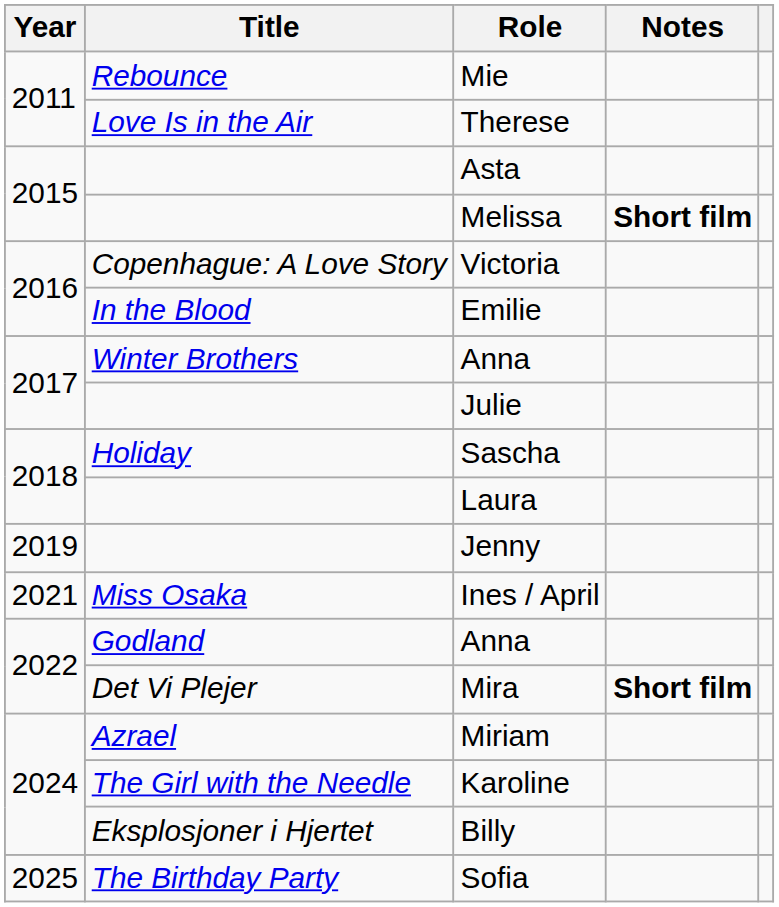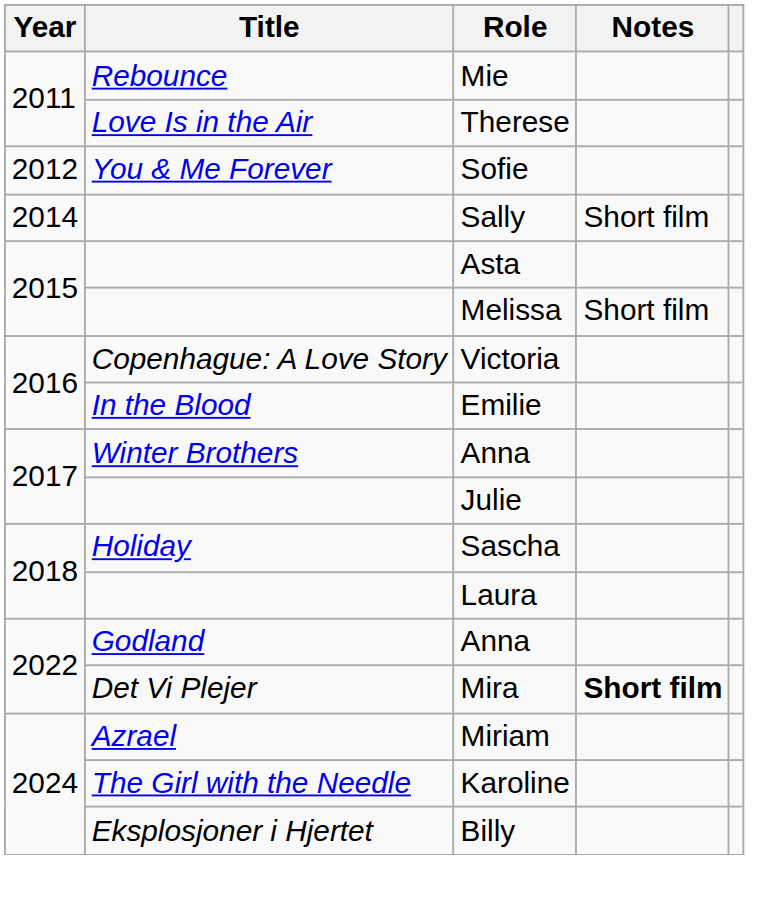+ row: 2012 | You & Me Forever | Sofie
+ row: 2014 | Sally | Short film
Melissa | Notes: bold -> normal
- row: 2019 | Jenny
- row: 2021 | Miss Osaka | Ines / April
- row: 2025 | The Birthday Party | Sofia
